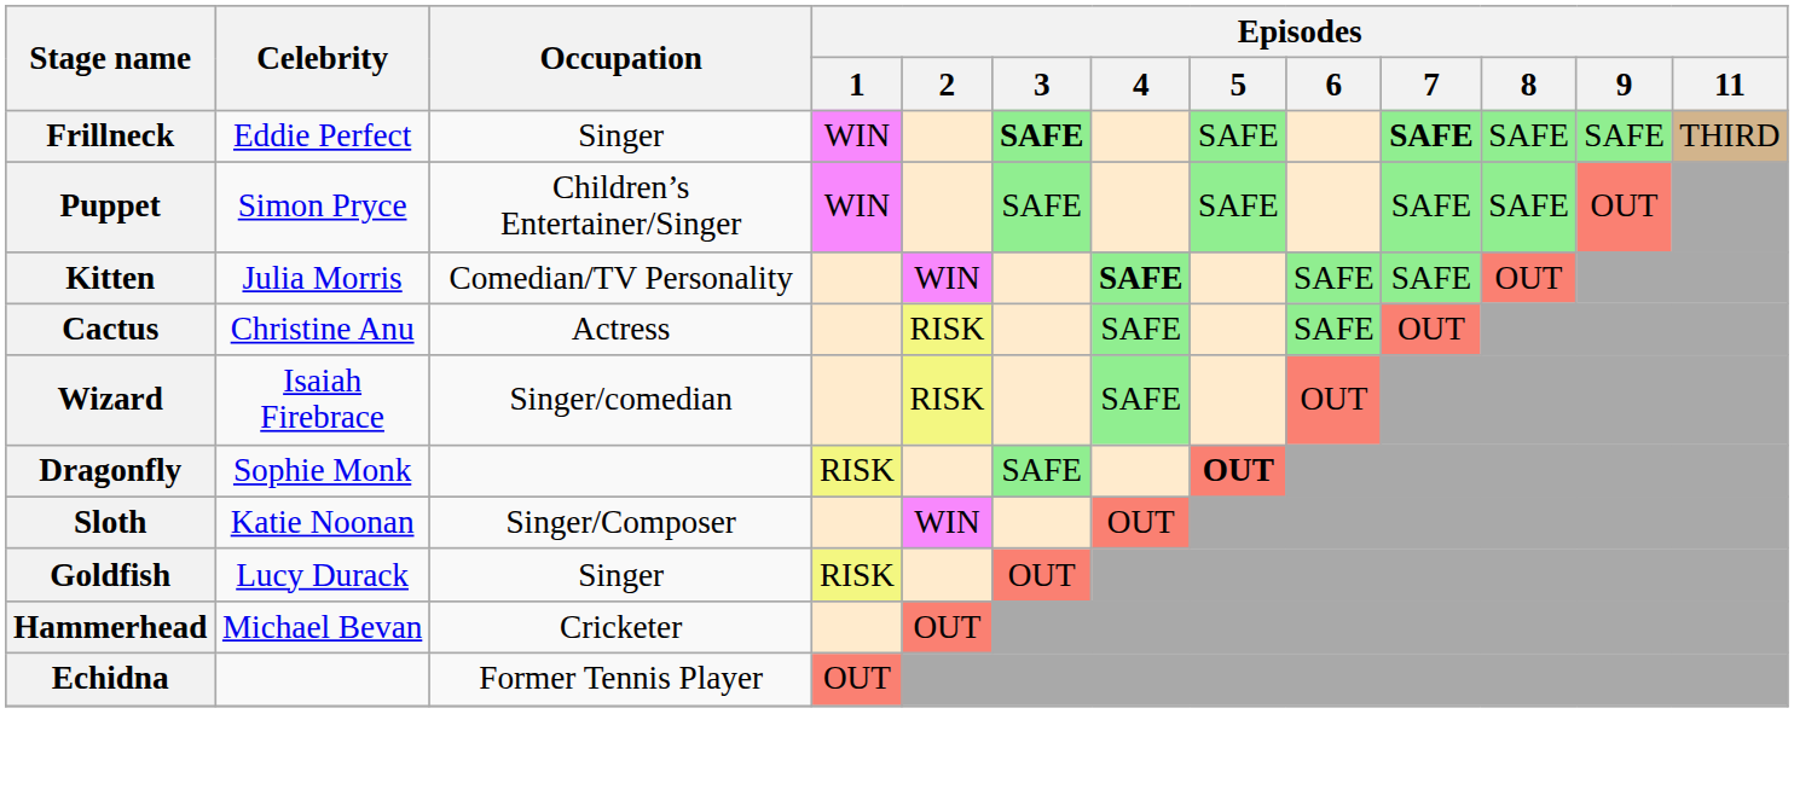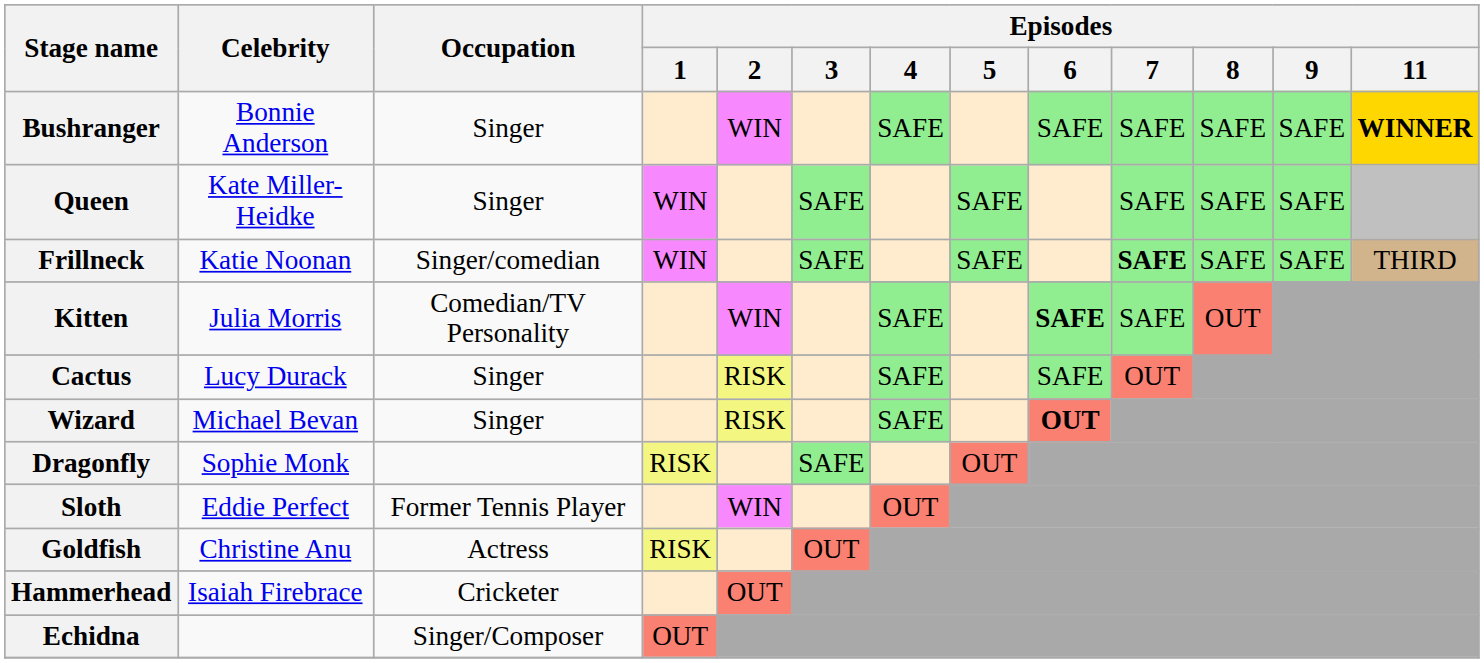+ row: Bushranger | Bonnie Anderson | Singer | WIN | SAFE | SAFE | SAFE | SAFE | SAFE | WINNER
+ row: Queen | Kate Miller-Heidke | Singer | WIN | SAFE | SAFE | SAFE | SAFE | SAFE
Frillneck | Celebrity: Eddie Perfect -> Katie Noonan
Frillneck | Occupation: Singer -> Singer/comedian
Frillneck | Episodes / 3: bold -> normal
- row: Puppet | Simon Pryce | Children’s Entertainer/Singer | WIN | SAFE | SAFE | SAFE | SAFE | OUT
Kitten | Episodes / 4: bold -> normal
Kitten | Episodes / 6: normal -> bold
Cactus | Celebrity: Christine Anu -> Lucy Durack
Cactus | Occupation: Actress -> Singer
Wizard | Celebrity: Isaiah Firebrace -> Michael Bevan
Wizard | Occupation: Singer/comedian -> Singer
Wizard | Episodes / 6: normal -> bold
Dragonfly | Episodes / 5: bold -> normal
Sloth | Celebrity: Katie Noonan -> Eddie Perfect
Sloth | Occupation: Singer/Composer -> Former Tennis Player
Goldfish | Celebrity: Lucy Durack -> Christine Anu
Goldfish | Occupation: Singer -> Actress
Hammerhead | Celebrity: Michael Bevan -> Isaiah Firebrace
Echidna | Occupation: Former Tennis Player -> Singer/Composer
